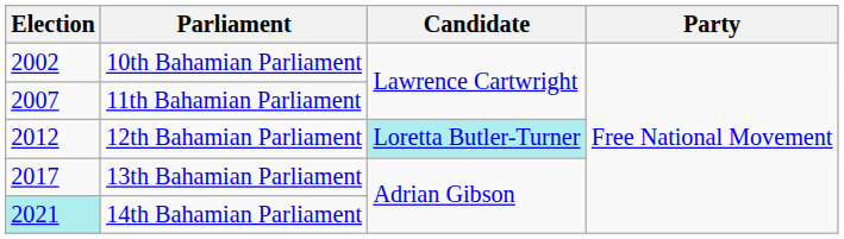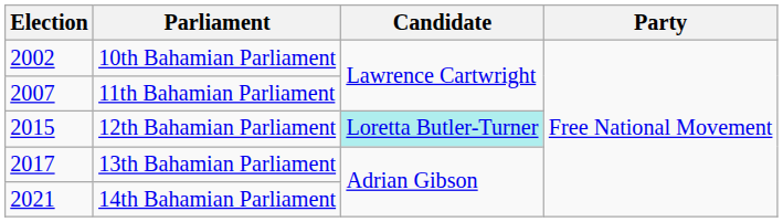12th Bahamian Parliament | Election: 2012 -> 2015
14th Bahamian Parliament | Election: paleturquoise background -> no background
